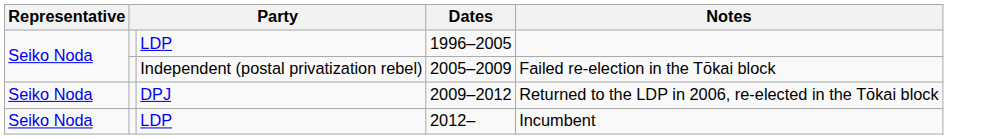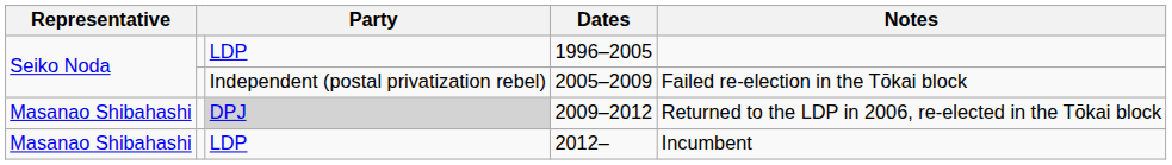2009–2012 | Representative: Seiko Noda -> Masanao Shibahashi
2009–2012 | column 3: no background -> lightgrey background
2012– | Representative: Seiko Noda -> Masanao Shibahashi
